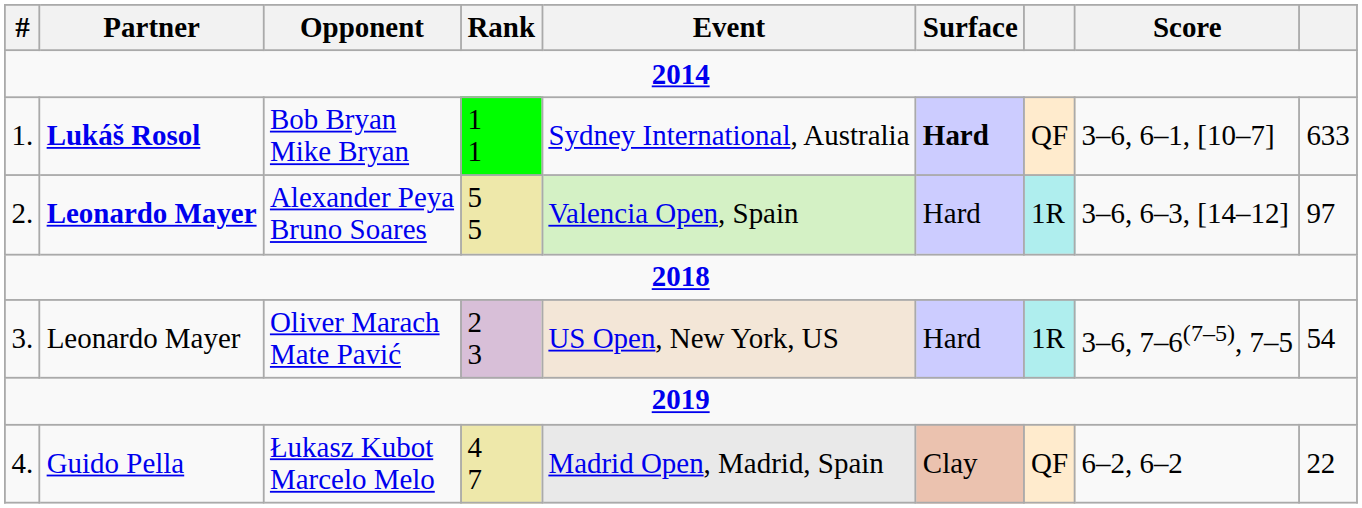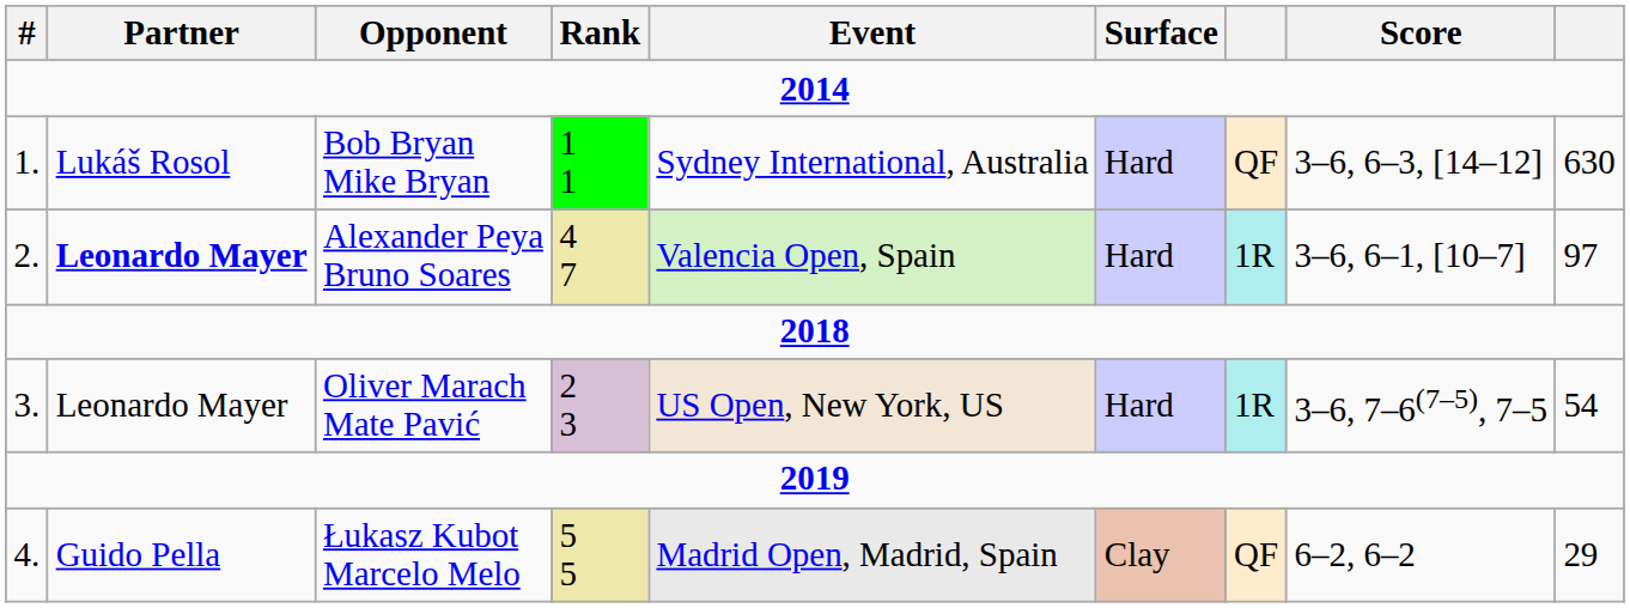Bob Bryan Mike Bryan | Partner: bold -> normal
Bob Bryan Mike Bryan | Surface: bold -> normal
Bob Bryan Mike Bryan | Score: 3–6, 6–1, [10–7] -> 3–6, 6–3, [14–12]
Bob Bryan Mike Bryan | column 9: 633 -> 630
Alexander Peya Bruno Soares | Rank: 5 5 -> 4 7
Alexander Peya Bruno Soares | Score: 3–6, 6–3, [14–12] -> 3–6, 6–1, [10–7]
Łukasz Kubot Marcelo Melo | Rank: 4 7 -> 5 5
Łukasz Kubot Marcelo Melo | column 9: 22 -> 29
